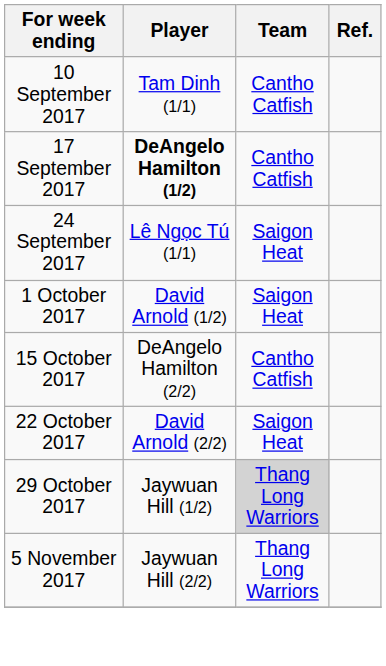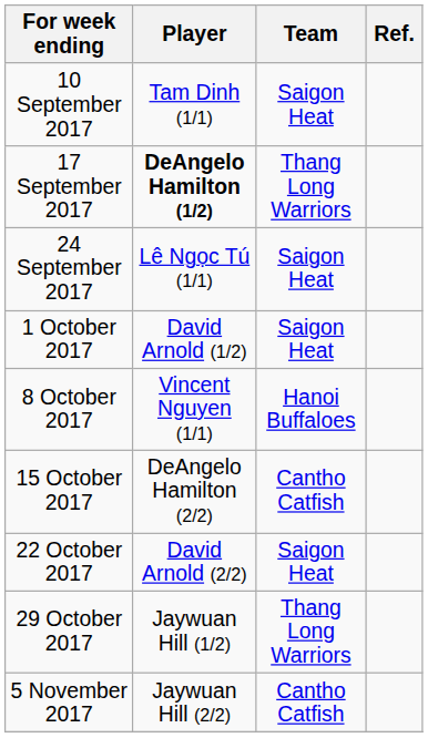10 September 2017 | Team: Cantho Catfish -> Saigon Heat
17 September 2017 | Team: Cantho Catfish -> Thang Long Warriors
+ row: 8 October 2017 | Vincent Nguyen (1/1) | Hanoi Buffaloes
29 October 2017 | Team: lightgrey background -> no background
5 November 2017 | Team: Thang Long Warriors -> Cantho Catfish
